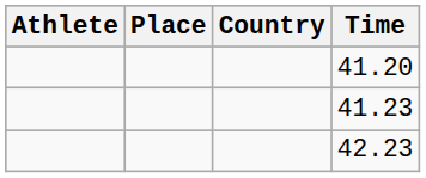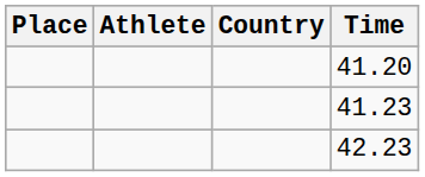columns swapped: Place <-> Athlete
